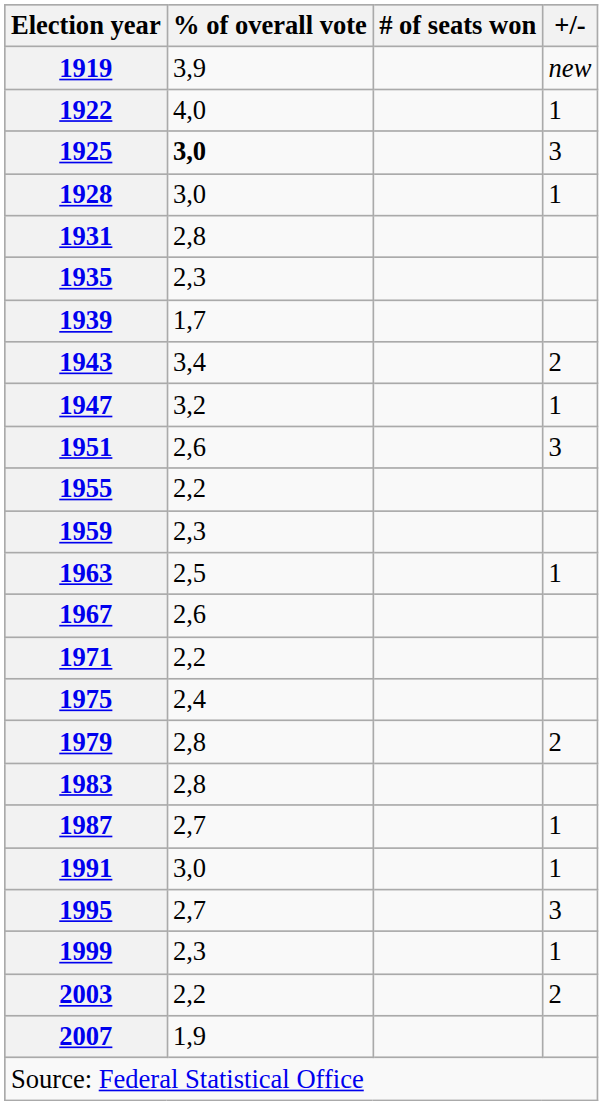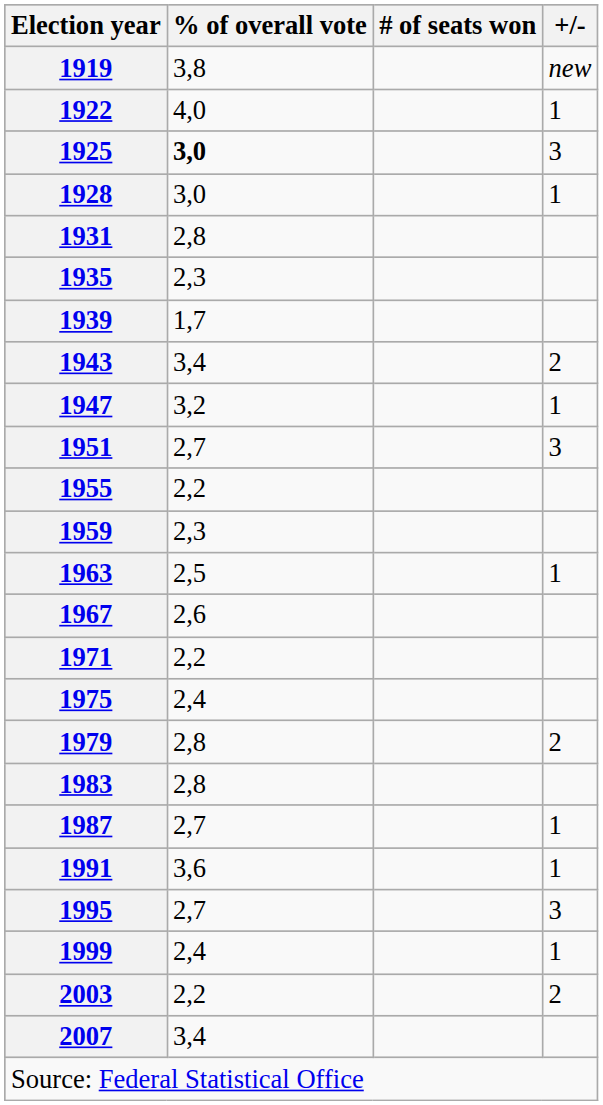1919 | % of overall vote: 3,9 -> 3,8
1951 | % of overall vote: 2,6 -> 2,7
1991 | % of overall vote: 3,0 -> 3,6
1999 | % of overall vote: 2,3 -> 2,4
2007 | % of overall vote: 1,9 -> 3,4
